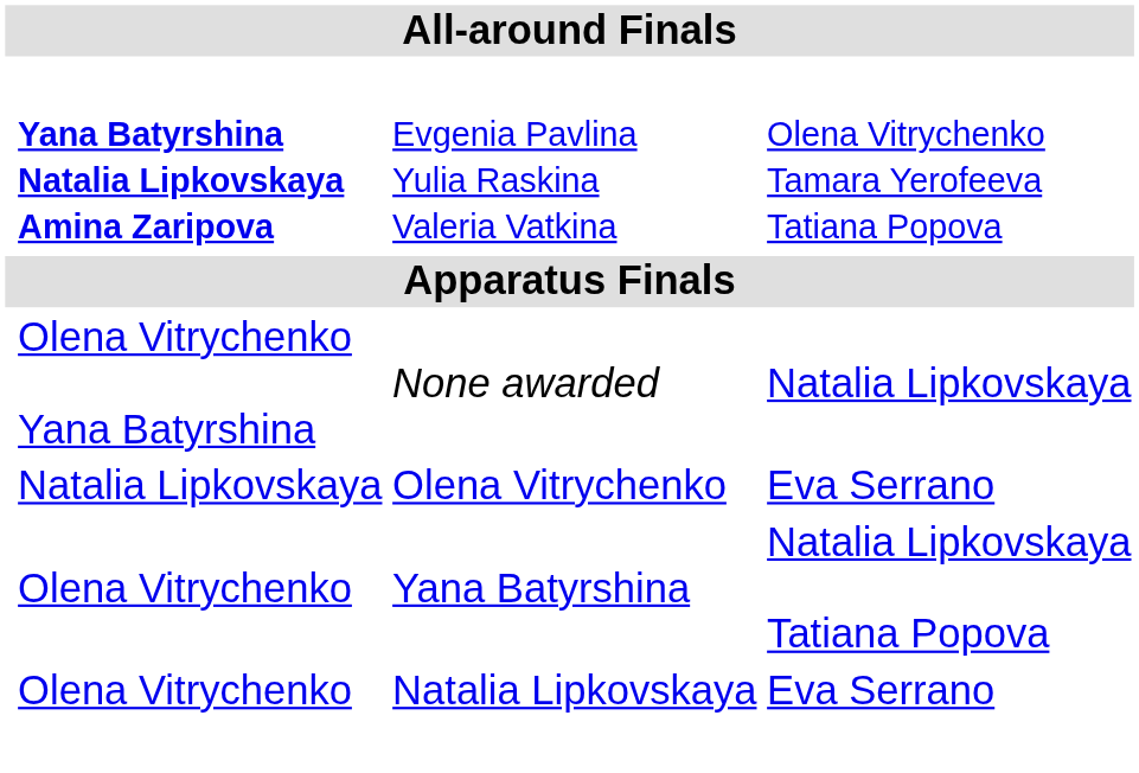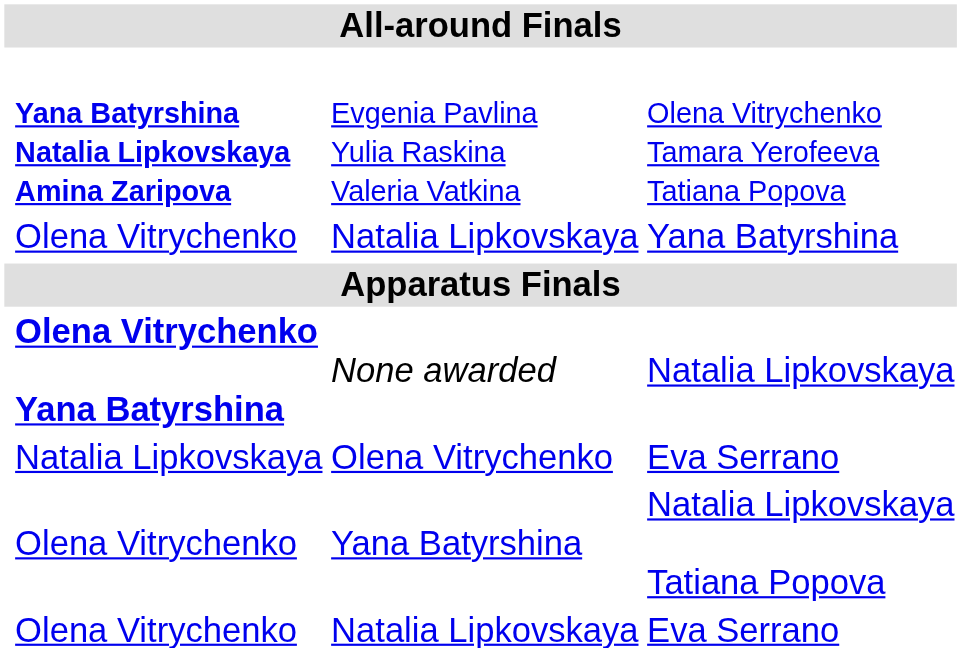+ row: Olena Vitrychenko | Natalia Lipkovskaya | Yana Batyrshina
None awarded | column 2: normal -> bold
